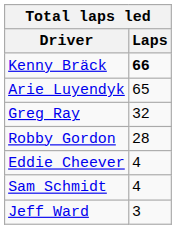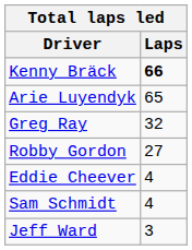Robby Gordon | Laps: 28 -> 27
